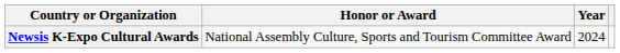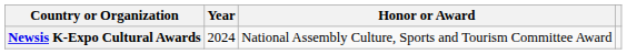columns swapped: Year <-> Honor or Award
